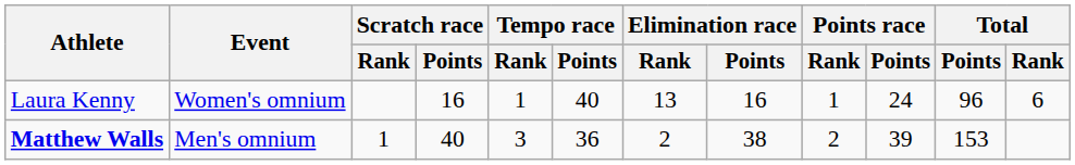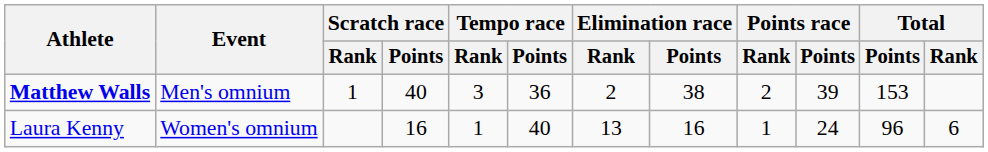rows swapped: Matthew Walls <-> Laura Kenny
